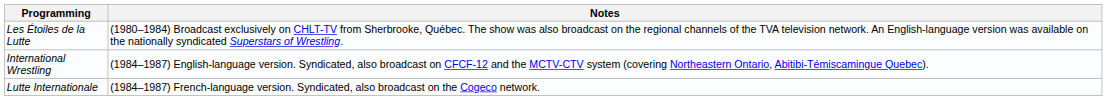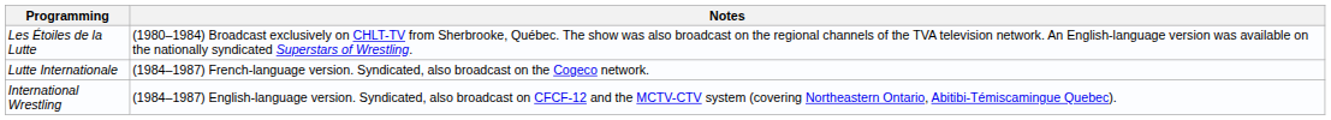rows swapped: Lutte Internationale <-> International Wrestling
